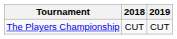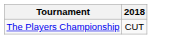- column: 2019 | CUT
